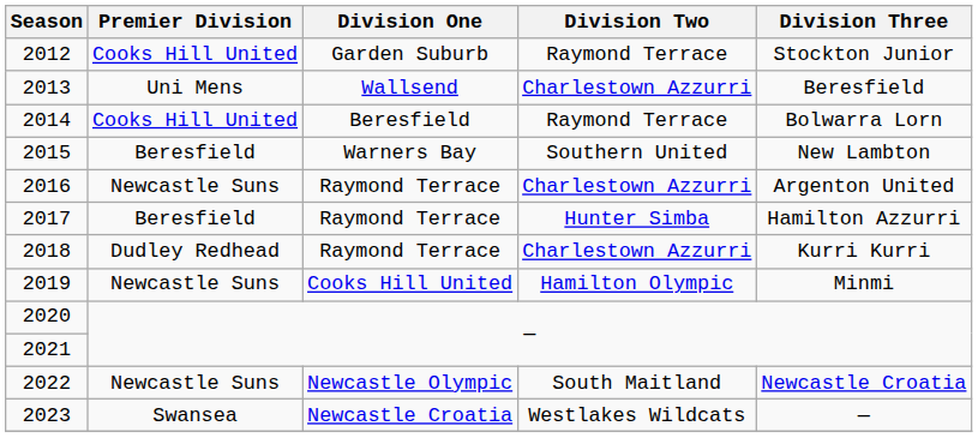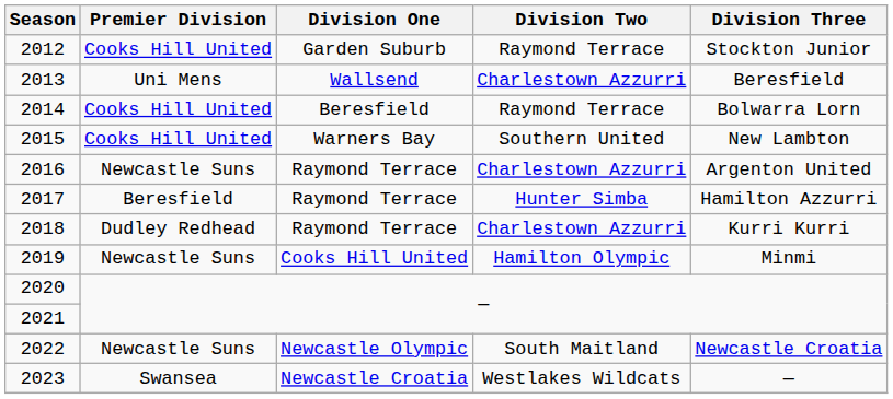2015 | Premier Division: Beresfield -> Cooks Hill United
